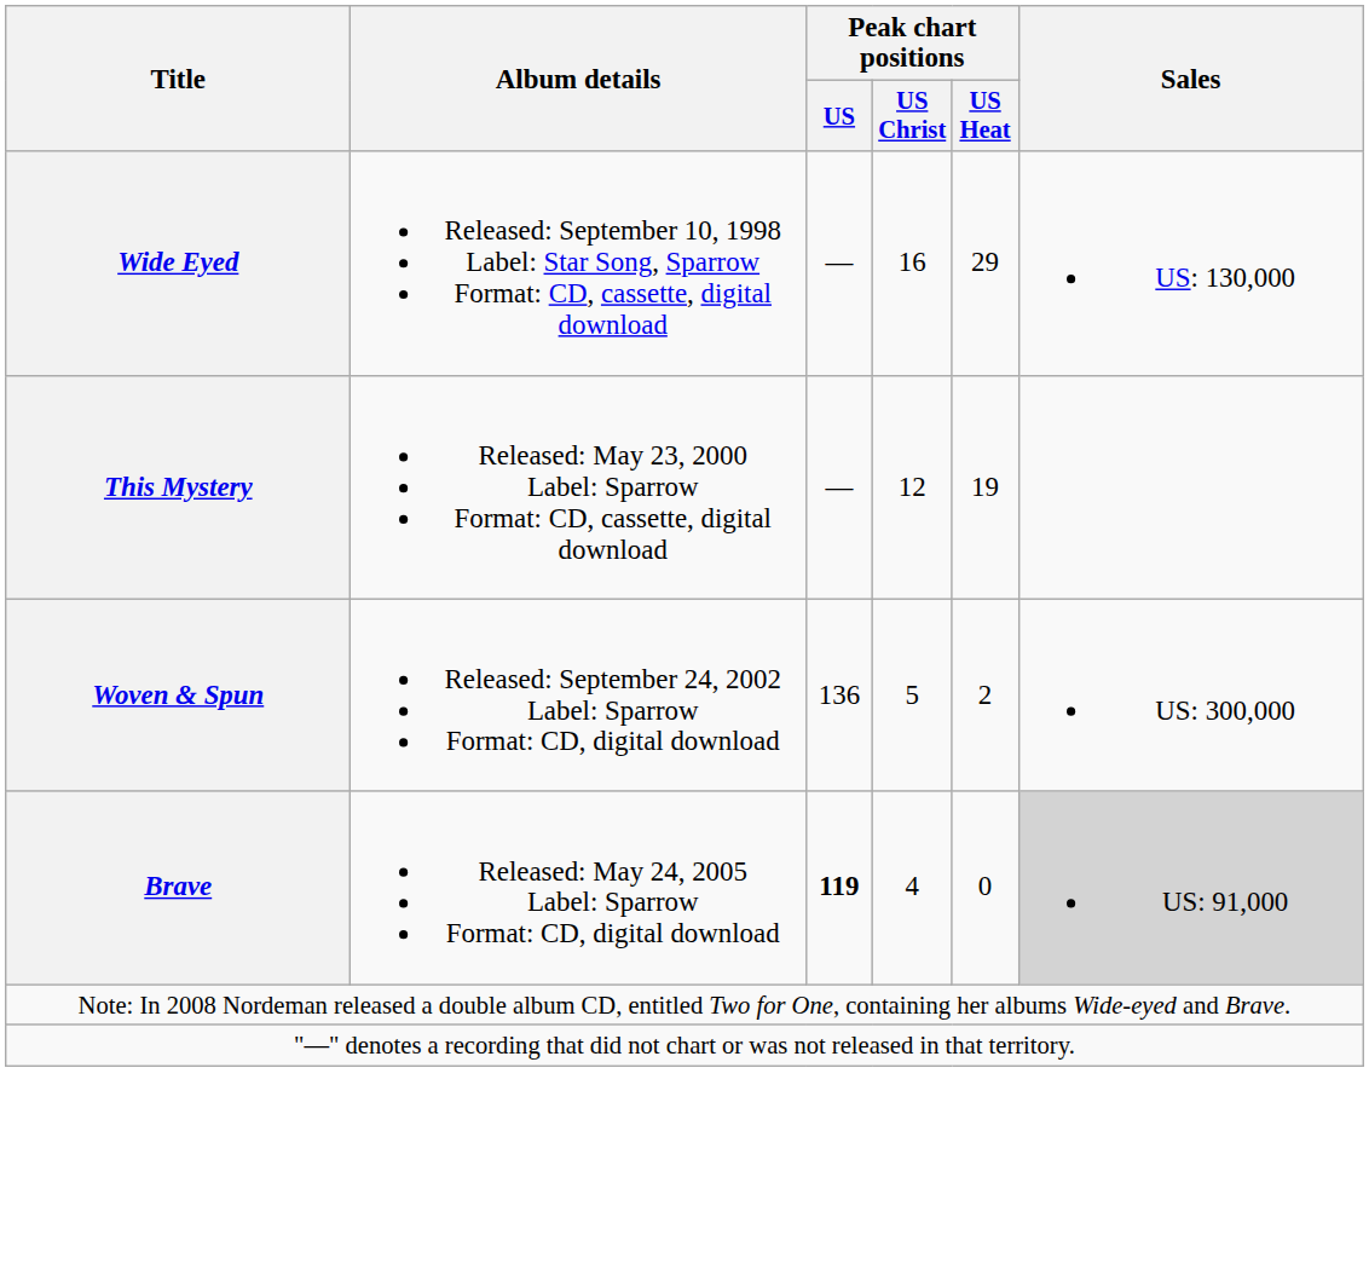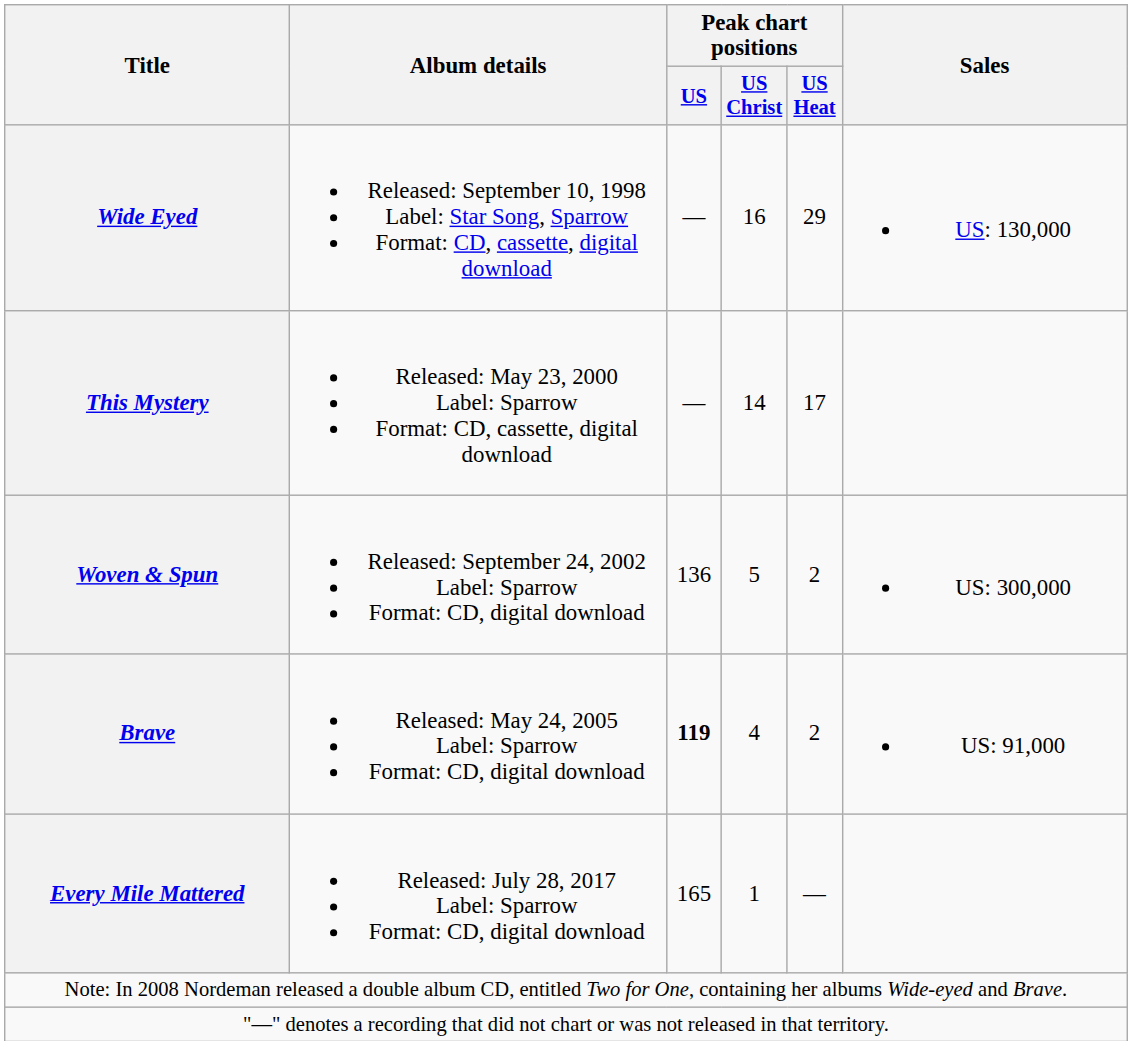This Mystery | Peak chart positions / US Christ: 12 -> 14
This Mystery | Peak chart positions / US Heat: 19 -> 17
Brave | Peak chart positions / US Heat: 0 -> 2
Brave | Sales: lightgrey background -> no background
+ row: Every Mile Mattered | Released: July 28, 2017 Label: Sparrow Format: CD, digital download | 165 | 1 | —
